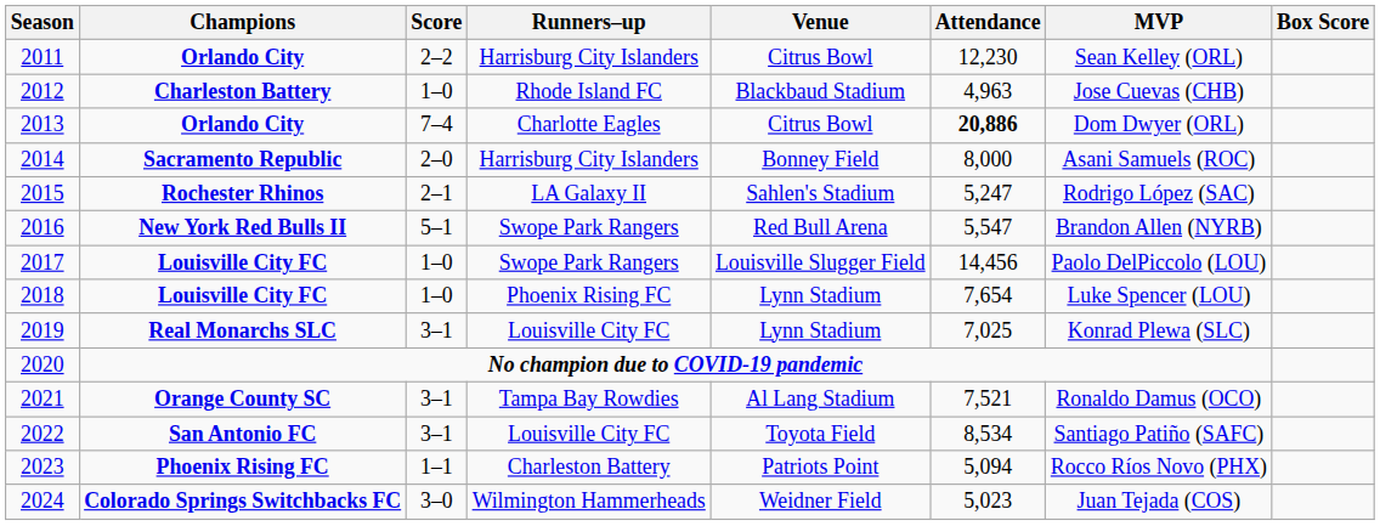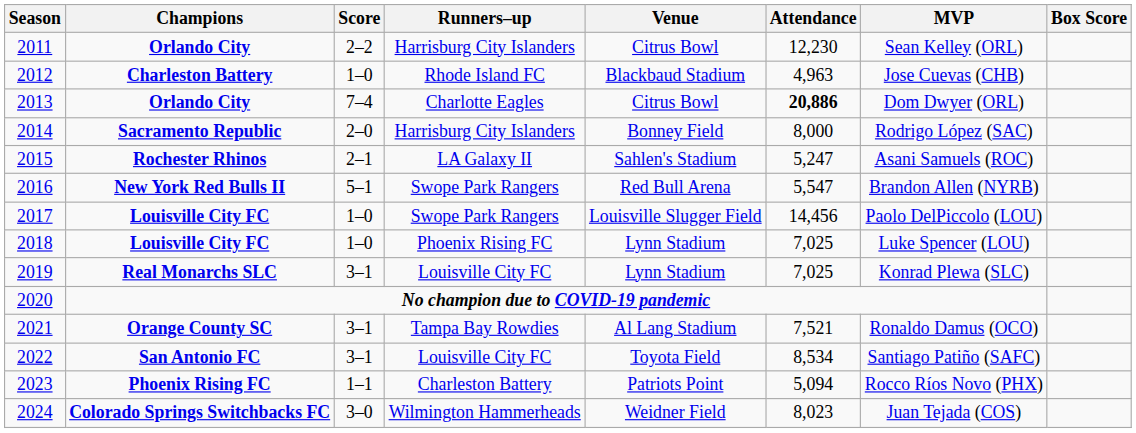2014 | MVP: Asani Samuels (ROC) -> Rodrigo López (SAC)
2015 | MVP: Rodrigo López (SAC) -> Asani Samuels (ROC)
2018 | Attendance: 7,654 -> 7,025
2024 | Attendance: 5,023 -> 8,023
